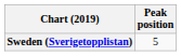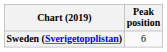Sweden (Sverigetopplistan) | Peak position: 5 -> 6
